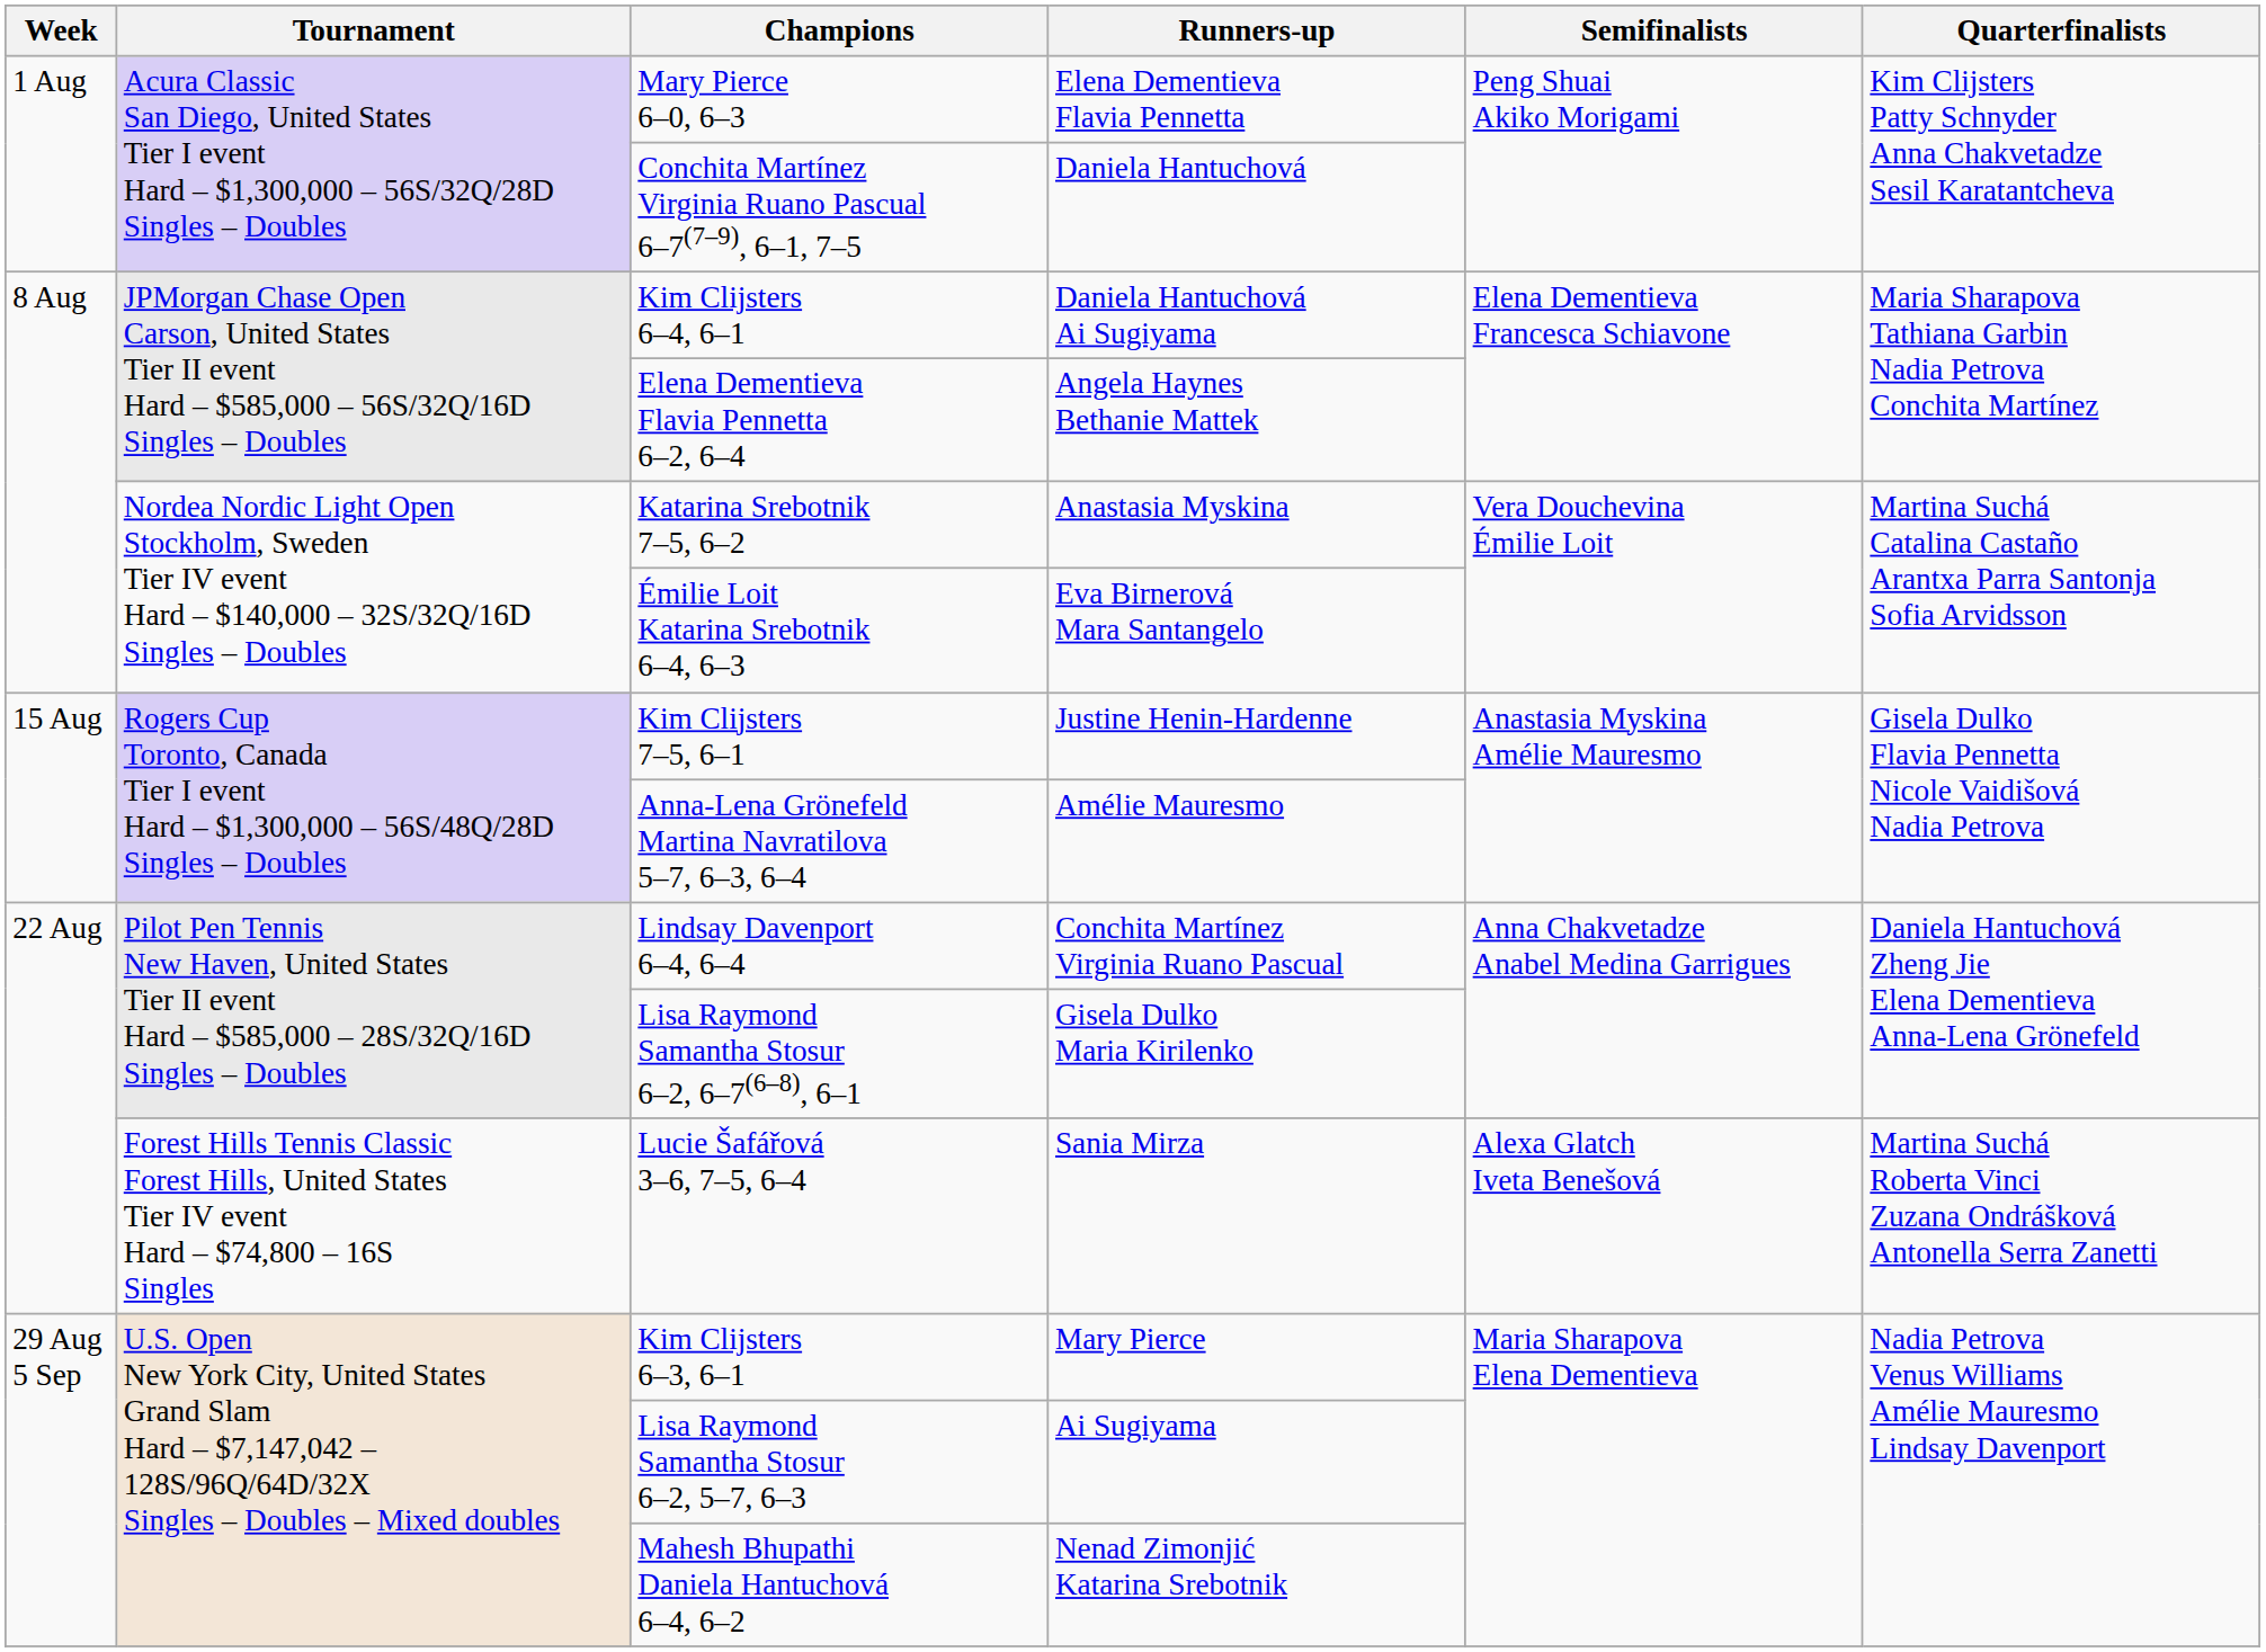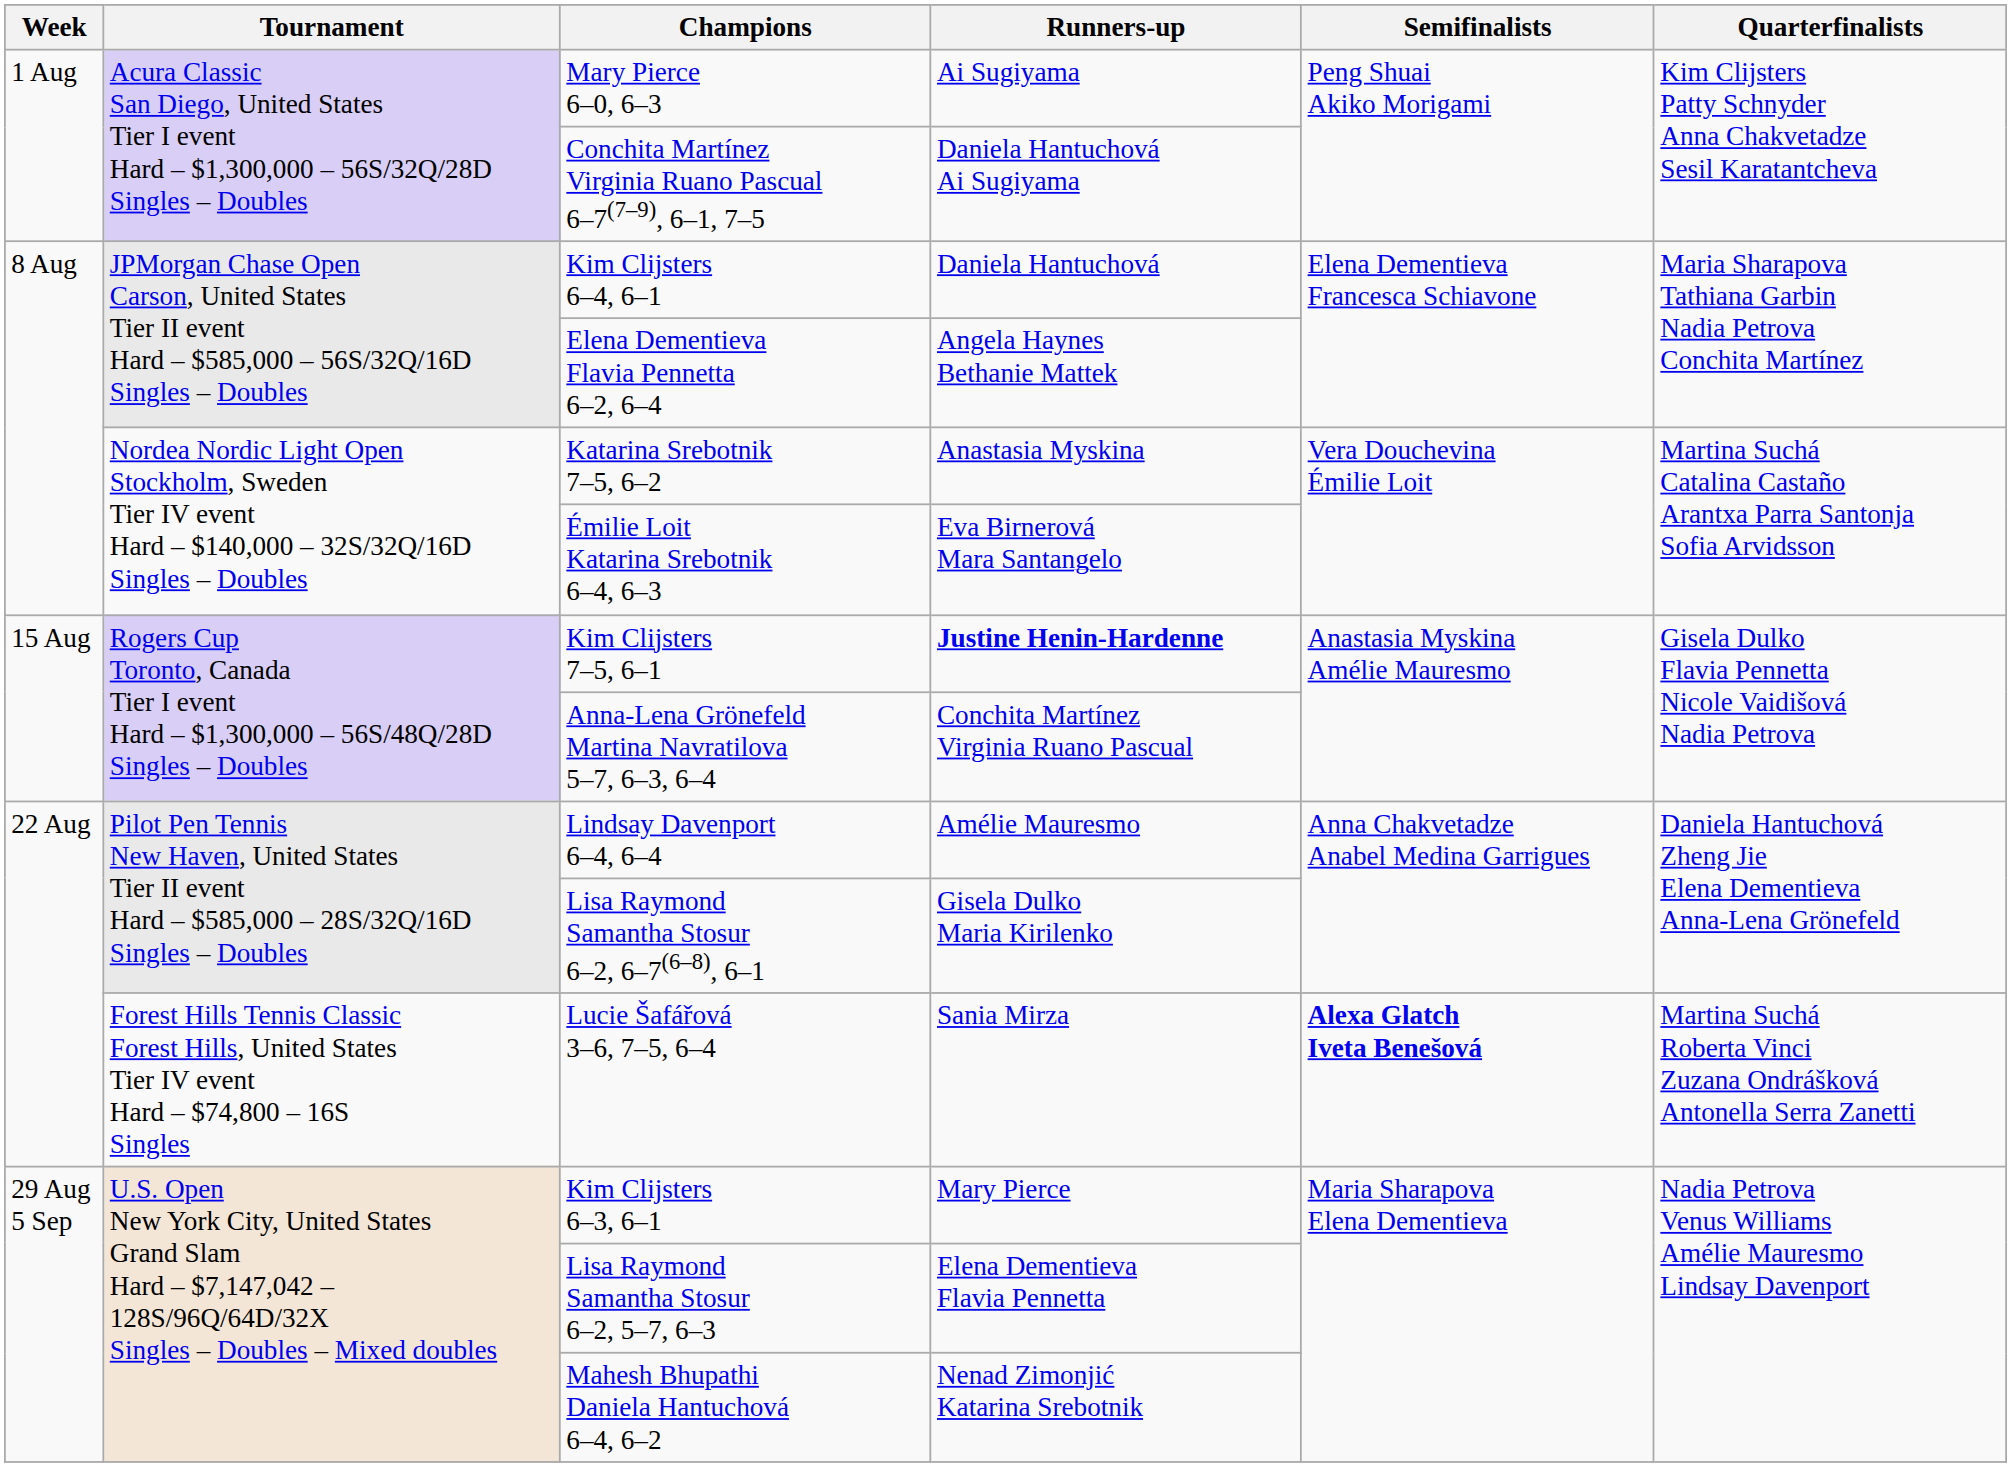Mary Pierce 6–0, 6–3 | Runners-up: Elena Dementieva Flavia Pennetta -> Ai Sugiyama
Conchita Martínez Virginia Ruano Pascual 6–7(7–9), 6–1, 7–5 | Runners-up: Daniela Hantuchová -> Daniela Hantuchová Ai Sugiyama
Kim Clijsters 6–4, 6–1 | Runners-up: Daniela Hantuchová Ai Sugiyama -> Daniela Hantuchová
Kim Clijsters 7–5, 6–1 | Runners-up: normal -> bold
Anna-Lena Grönefeld Martina Navratilova 5–7, 6–3, 6–4 | Runners-up: Amélie Mauresmo -> Conchita Martínez Virginia Ruano Pascual
Lindsay Davenport 6–4, 6–4 | Runners-up: Conchita Martínez Virginia Ruano Pascual -> Amélie Mauresmo
Lucie Šafářová 3–6, 7–5, 6–4 | Semifinalists: normal -> bold
Lisa Raymond Samantha Stosur 6–2, 5–7, 6–3 | Runners-up: Ai Sugiyama -> Elena Dementieva Flavia Pennetta
